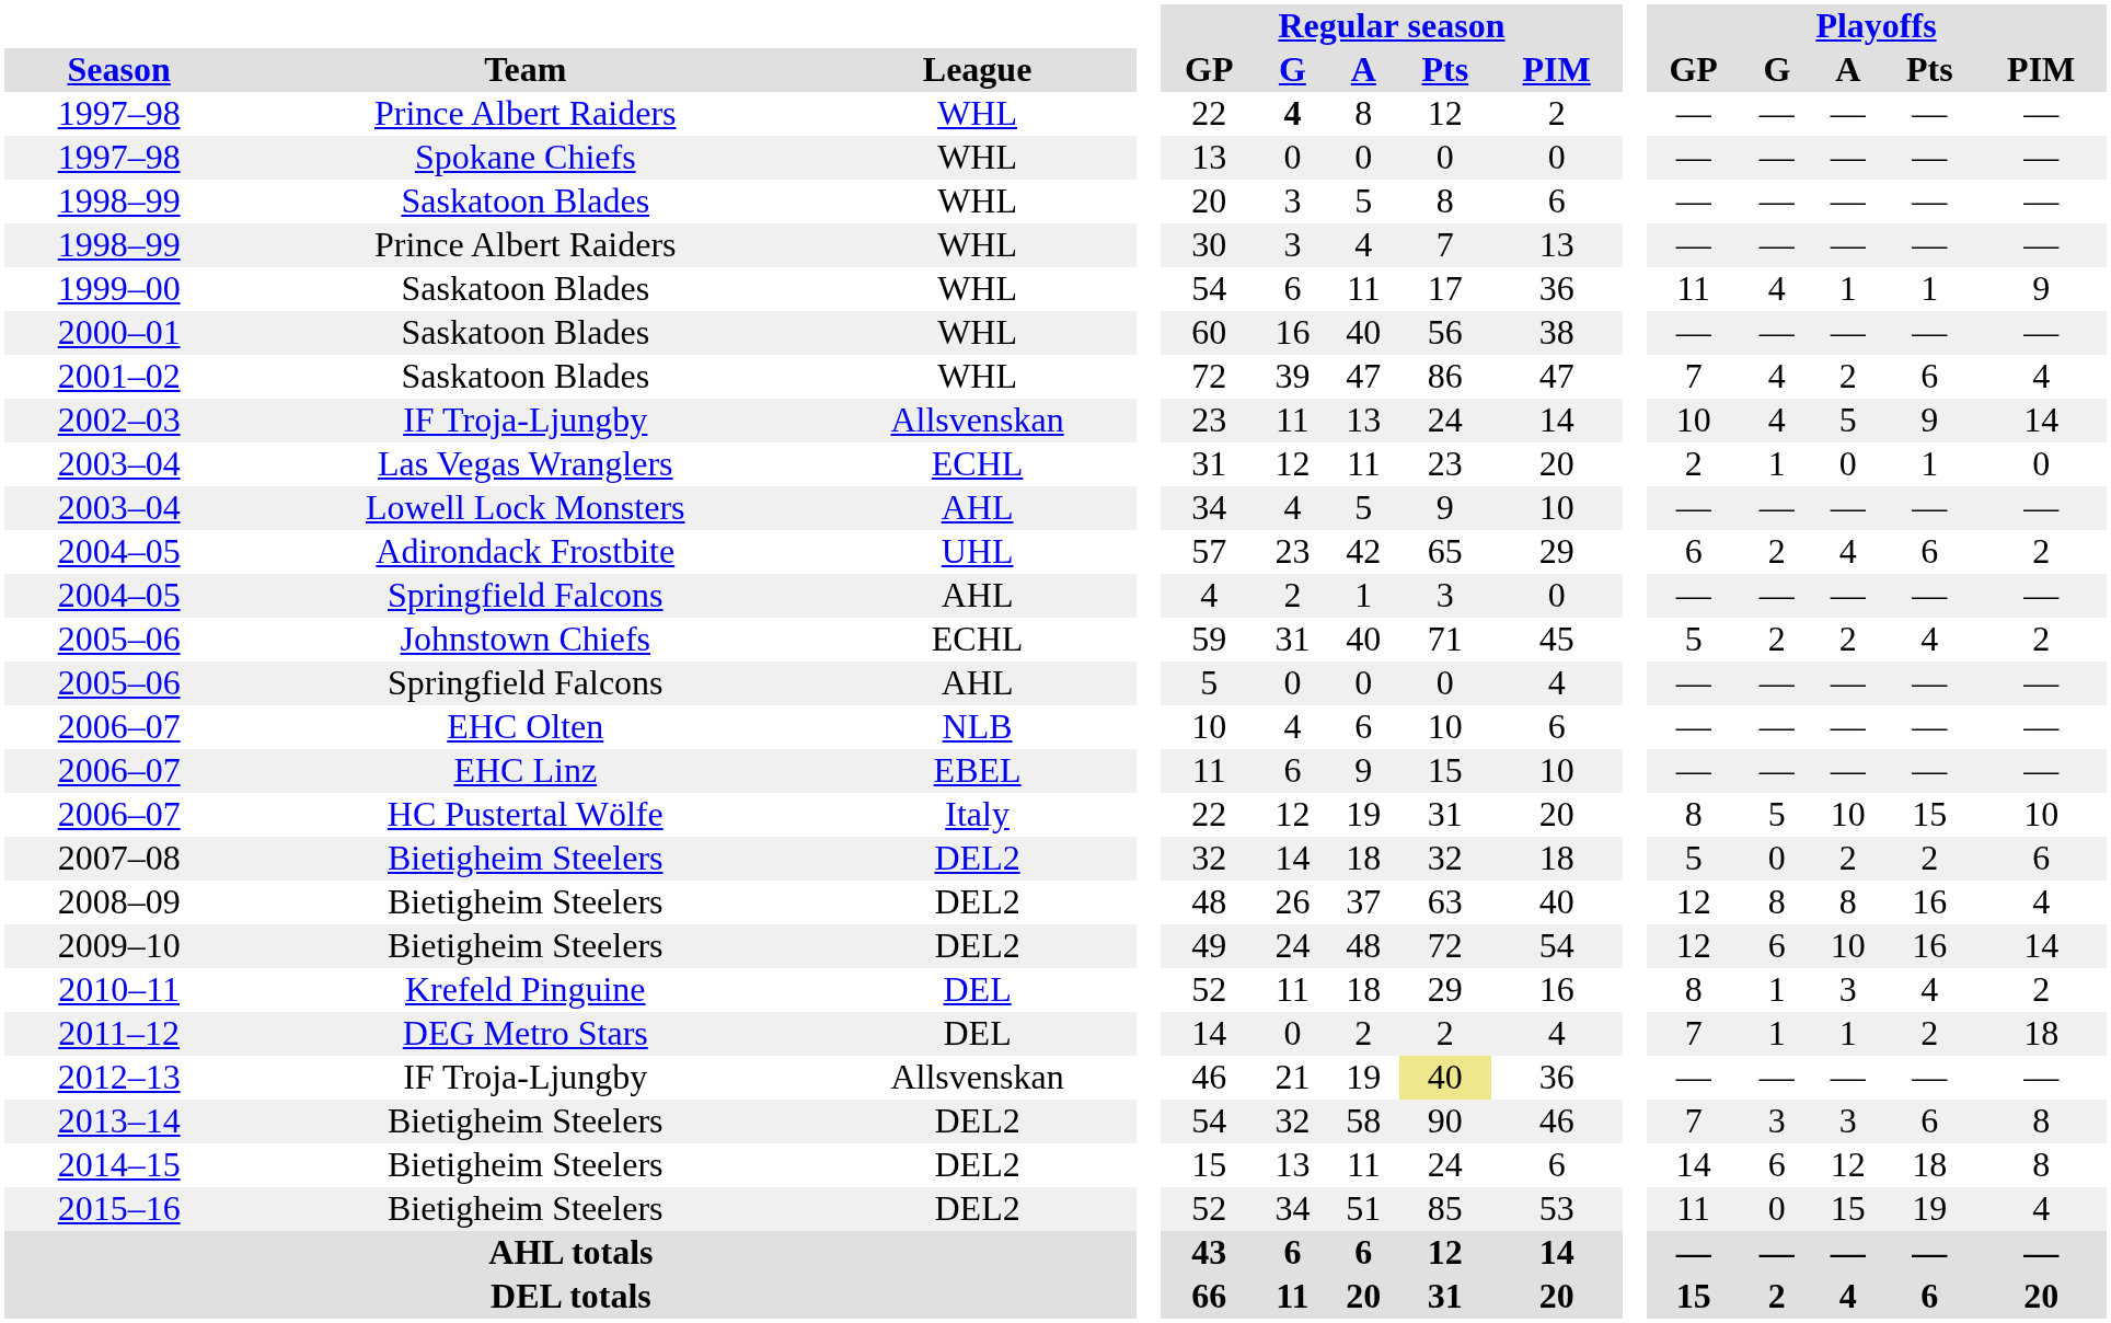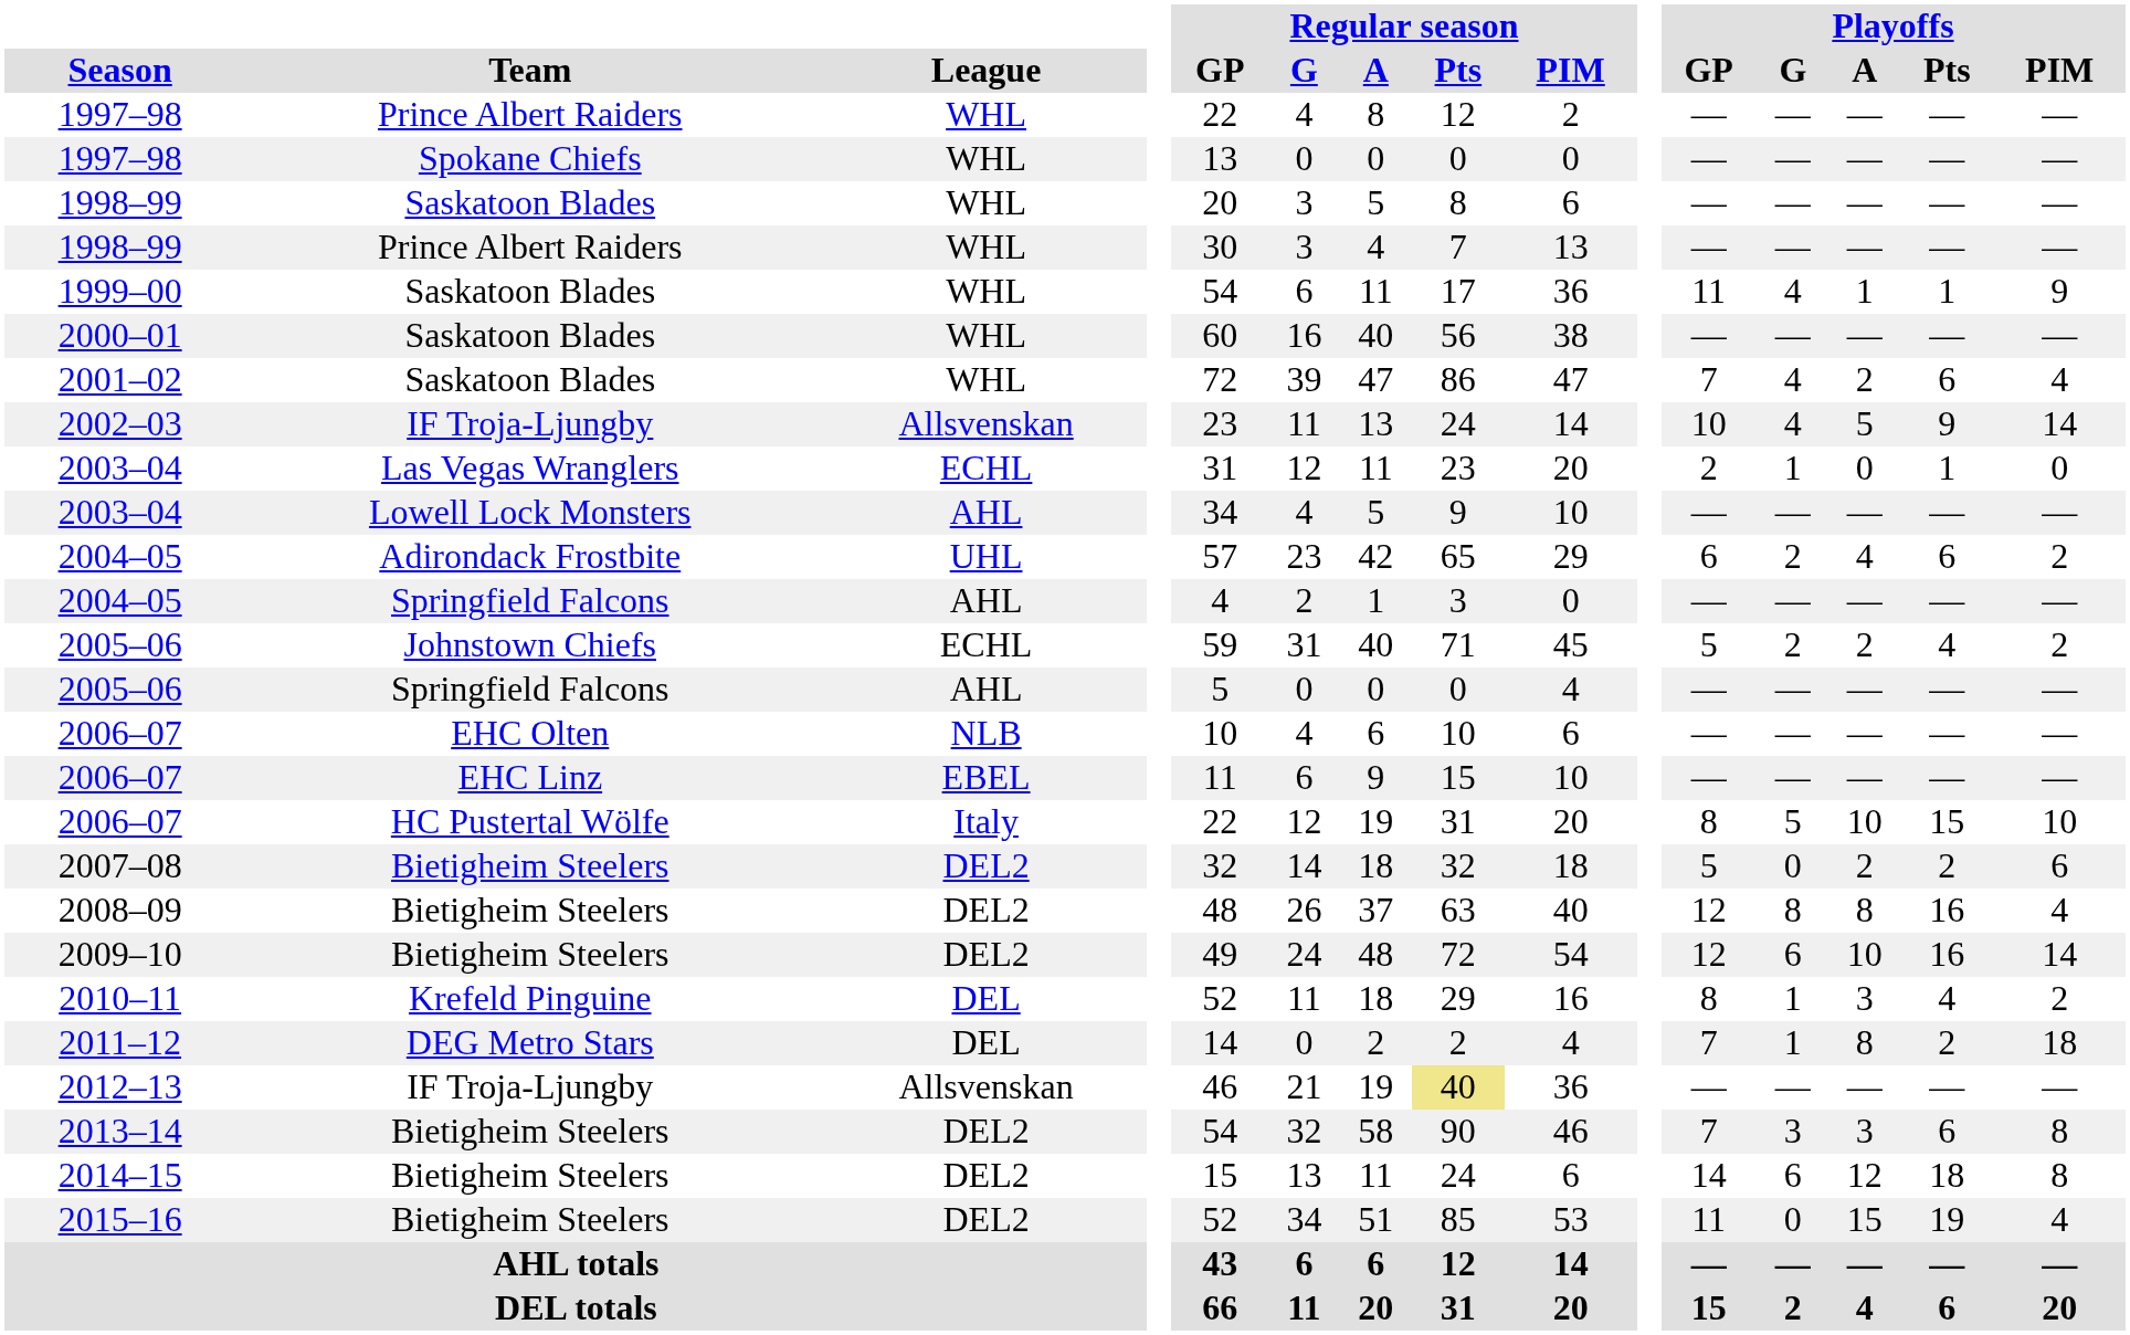1997–98 / Prince Albert Raiders | Regular season / G: bold -> normal
2011–12 | Playoffs / A: 1 -> 8
